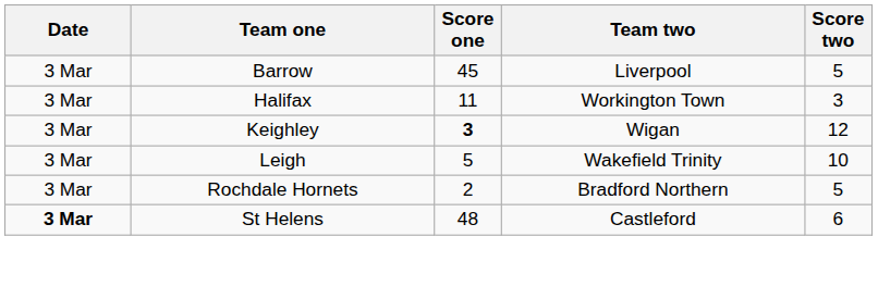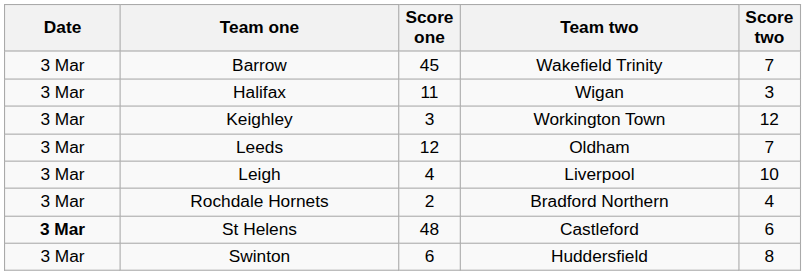Barrow | Team two: Liverpool -> Wakefield Trinity
Barrow | Score two: 5 -> 7
Halifax | Team two: Workington Town -> Wigan
Keighley | Score one: bold -> normal
Keighley | Team two: Wigan -> Workington Town
+ row: 3 Mar | Leeds | 12 | Oldham | 7
Leigh | Score one: 5 -> 4
Leigh | Team two: Wakefield Trinity -> Liverpool
Rochdale Hornets | Score two: 5 -> 4
+ row: 3 Mar | Swinton | 6 | Huddersfield | 8
